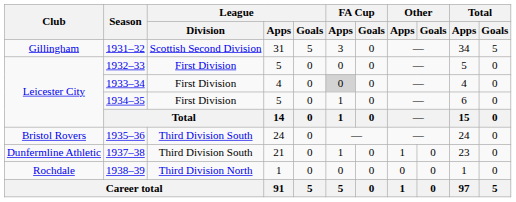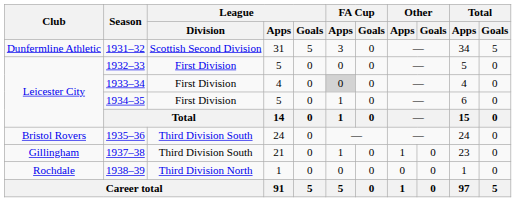1931–32 | Club: Gillingham -> Dunfermline Athletic
1937–38 | Club: Dunfermline Athletic -> Gillingham
